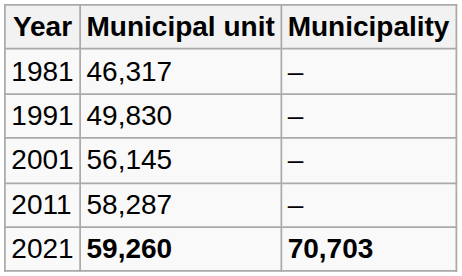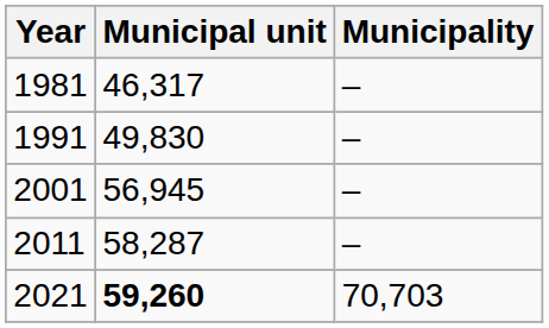2001 | Municipal unit: 56,145 -> 56,945
2021 | Municipality: bold -> normal
